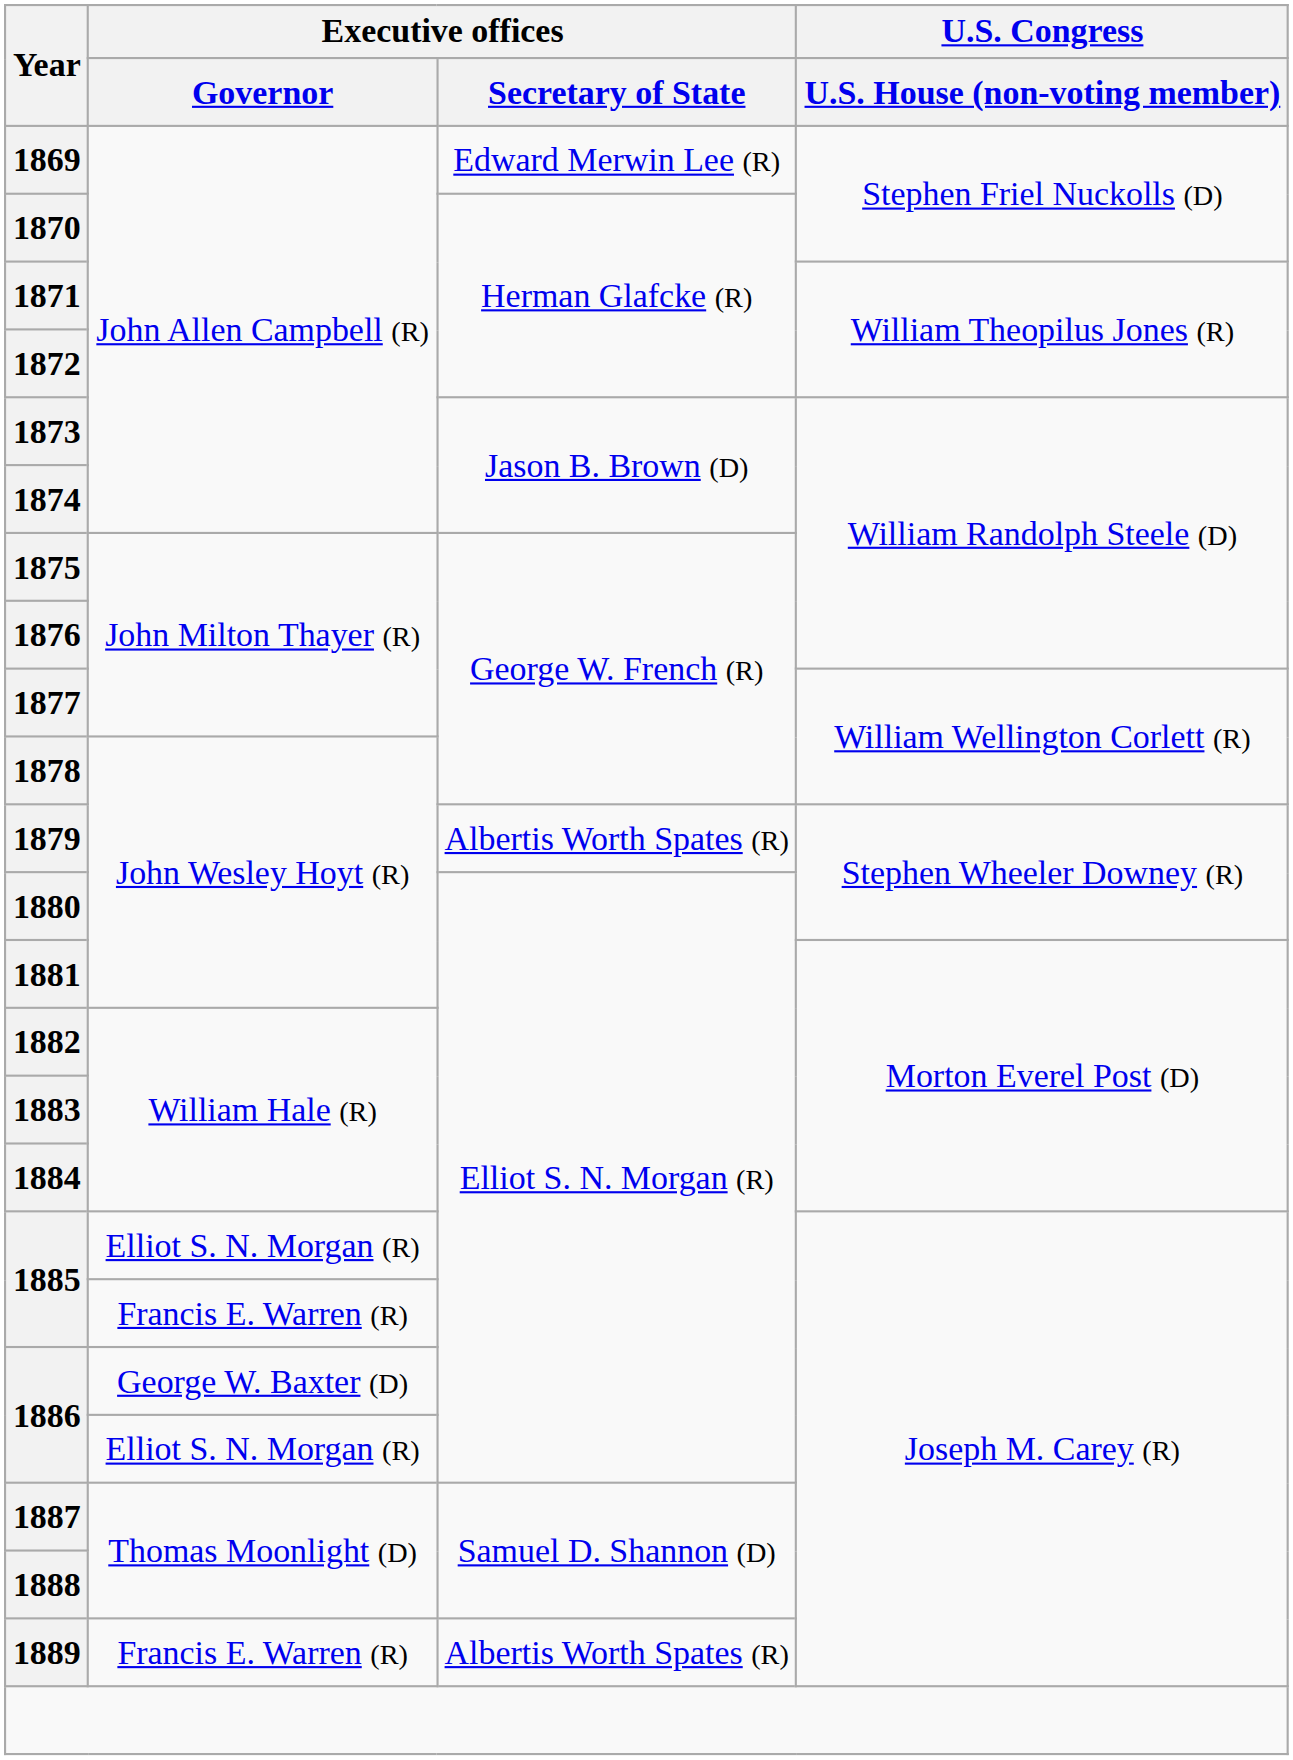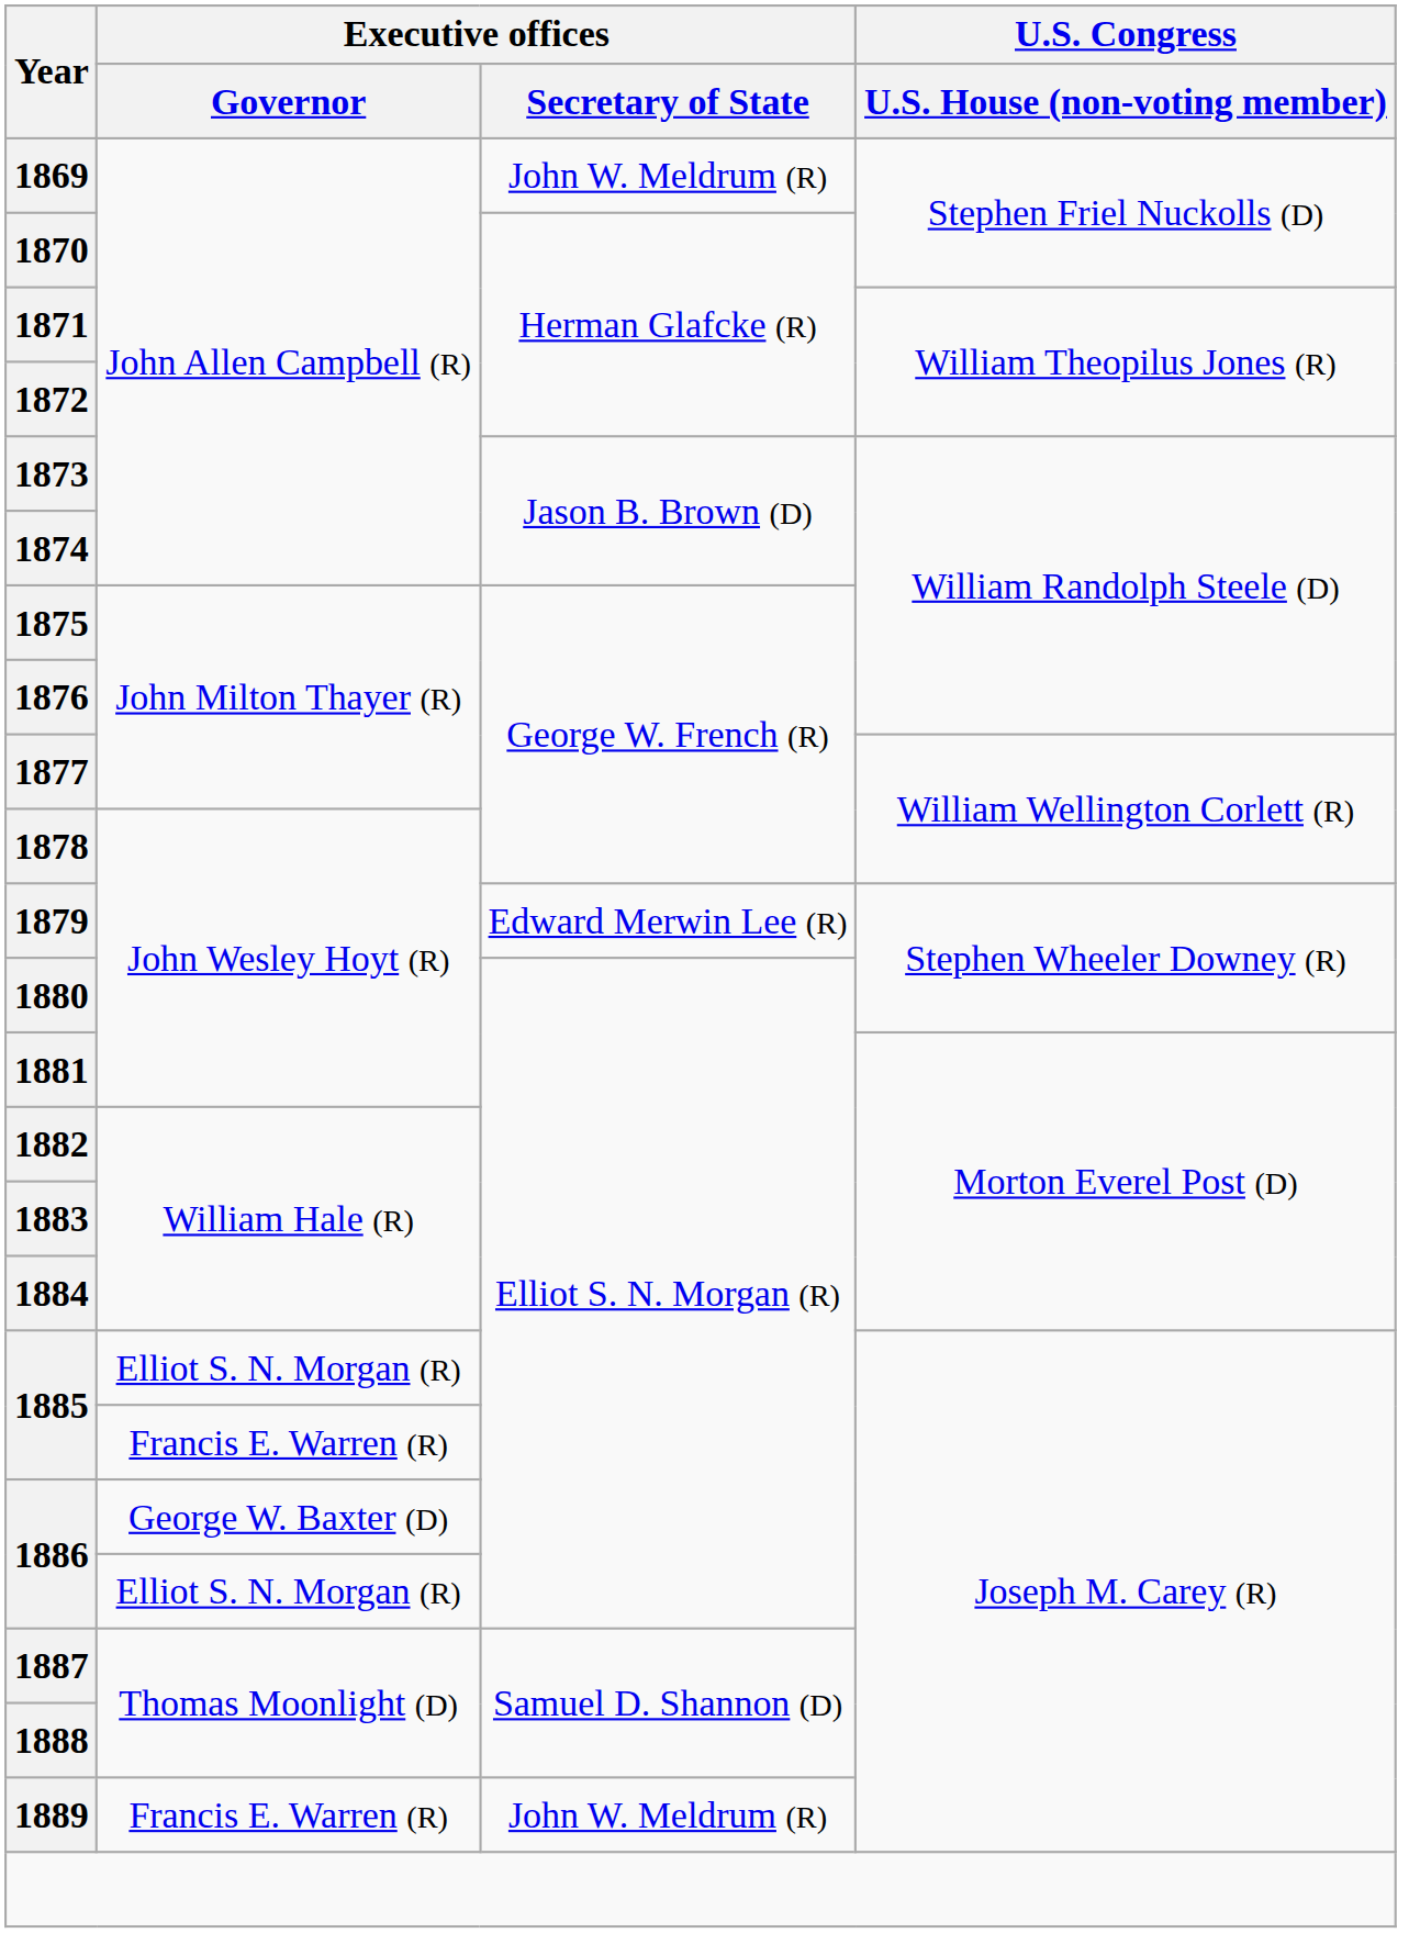1869 | Executive offices / Secretary of State: Edward Merwin Lee (R) -> John W. Meldrum (R)
1879 | Executive offices / Secretary of State: Albertis Worth Spates (R) -> Edward Merwin Lee (R)
1889 | Executive offices / Secretary of State: Albertis Worth Spates (R) -> John W. Meldrum (R)
